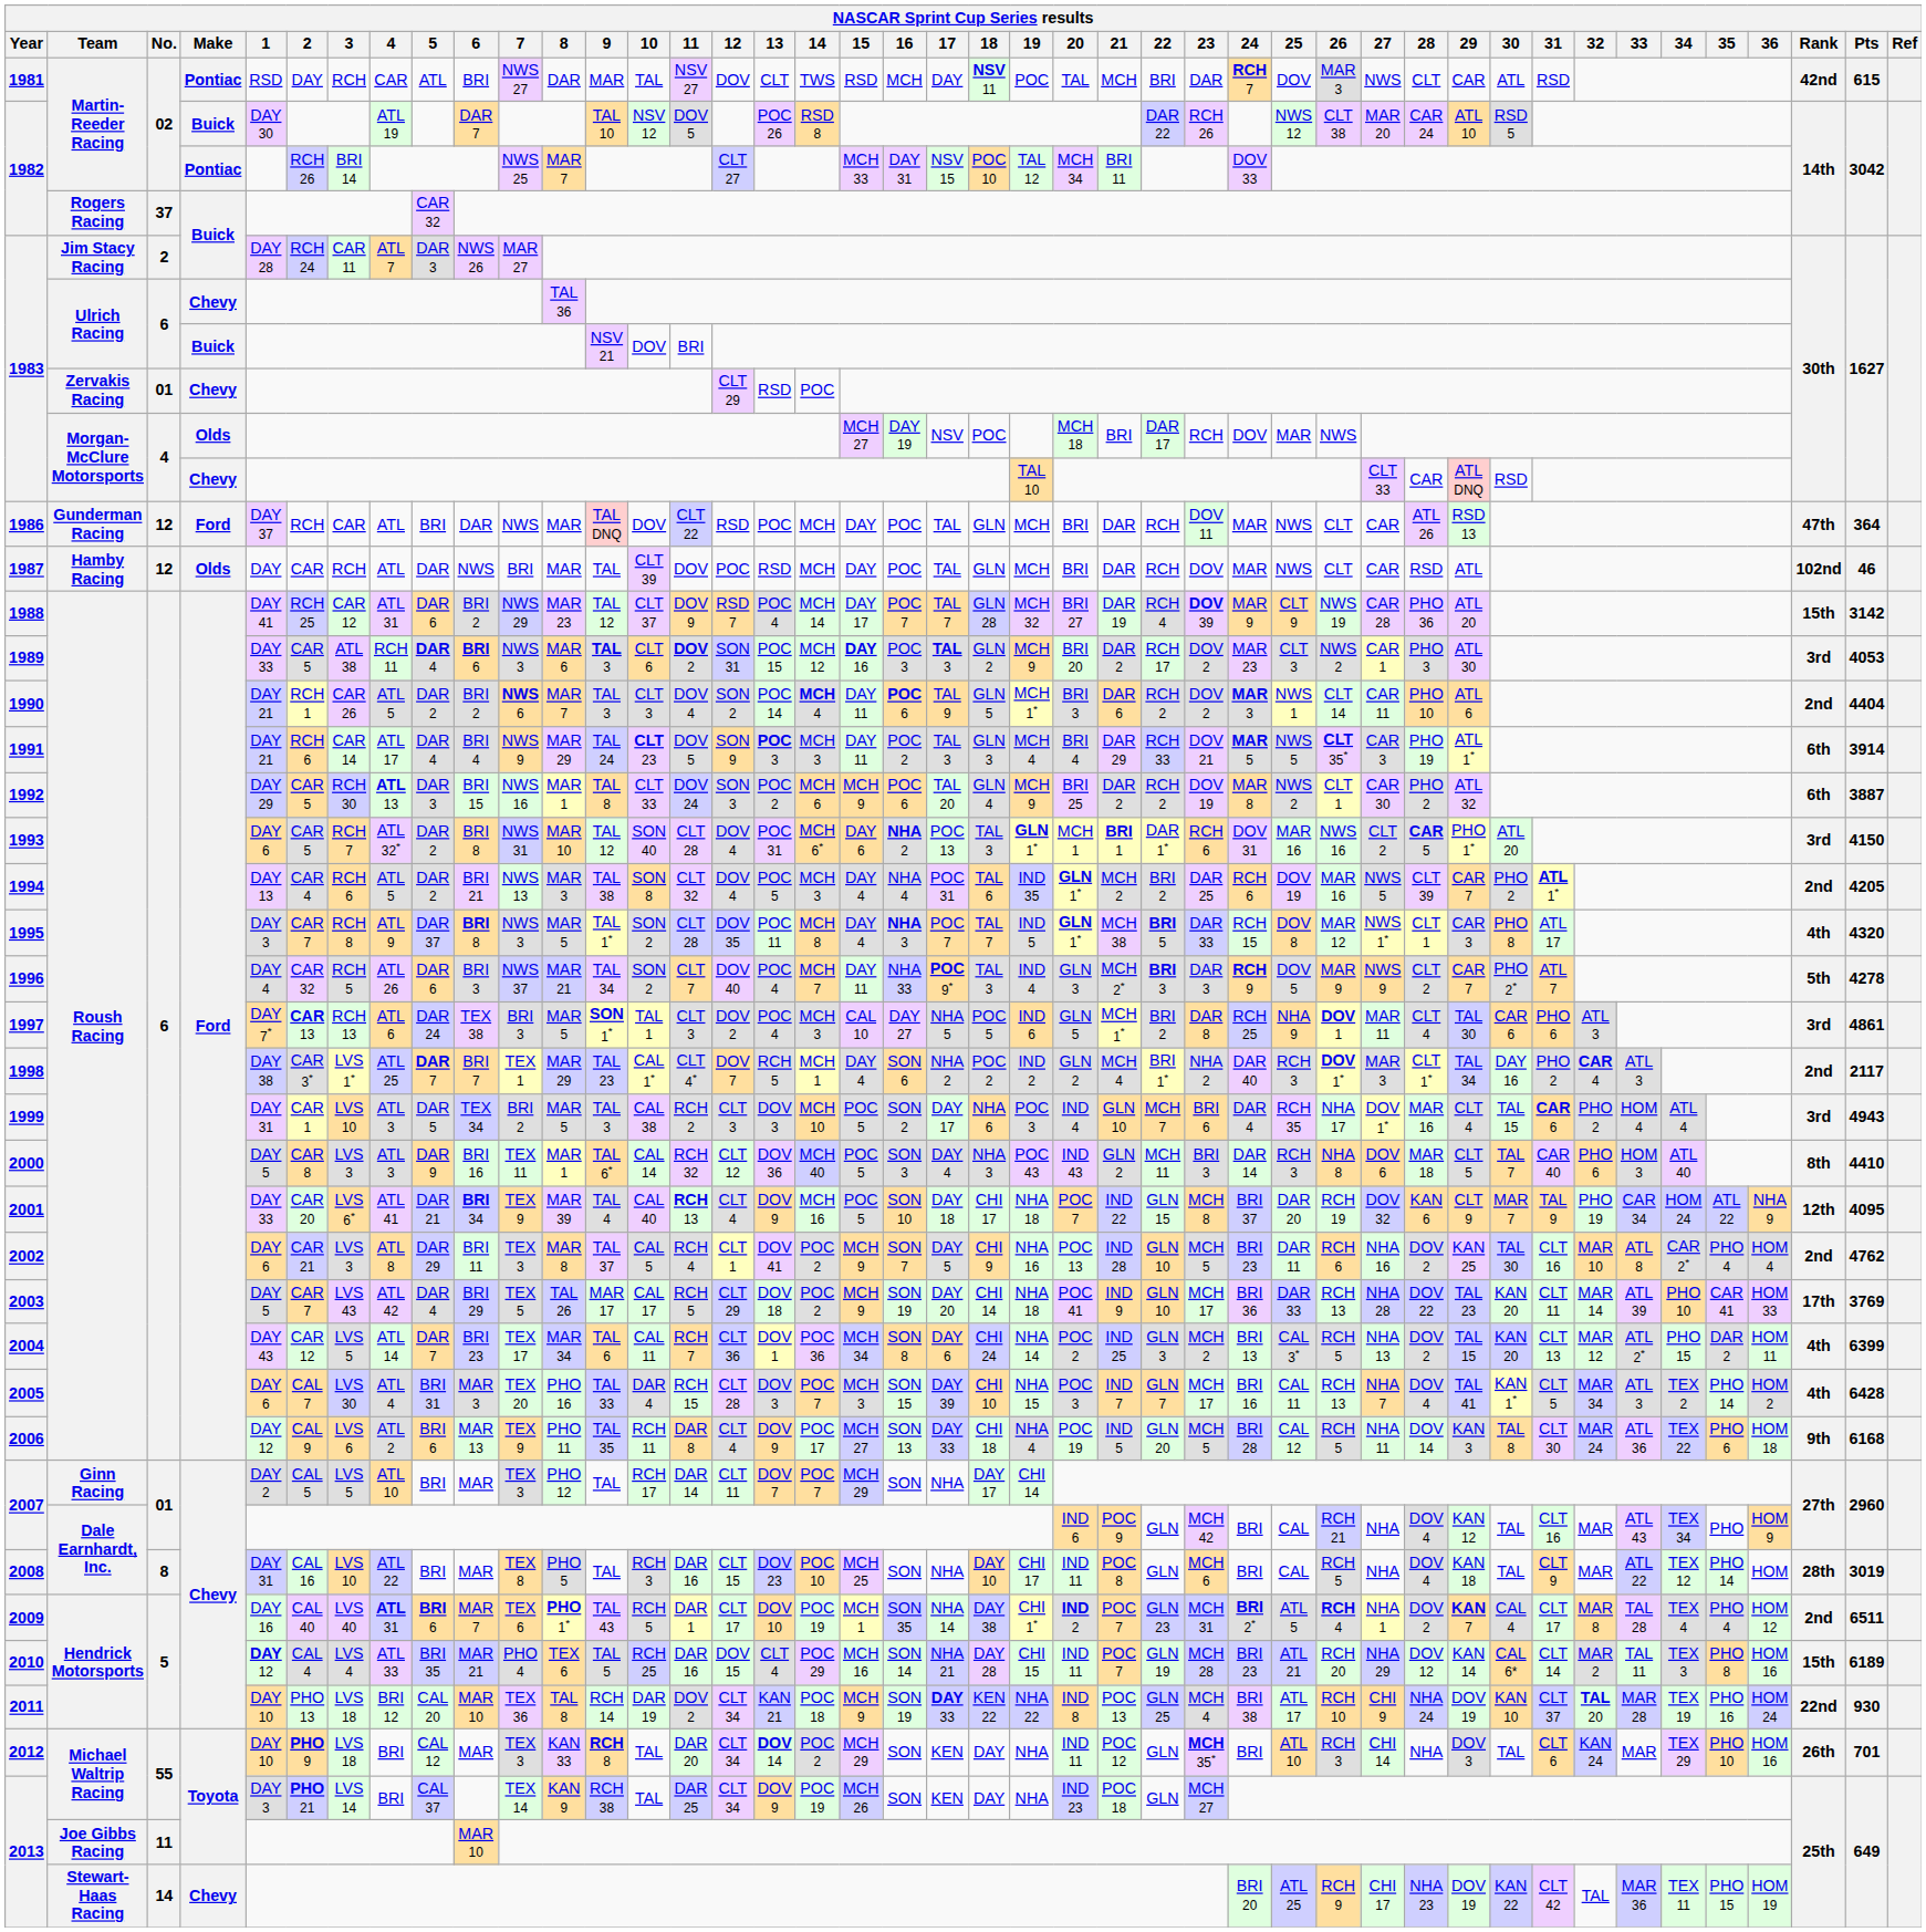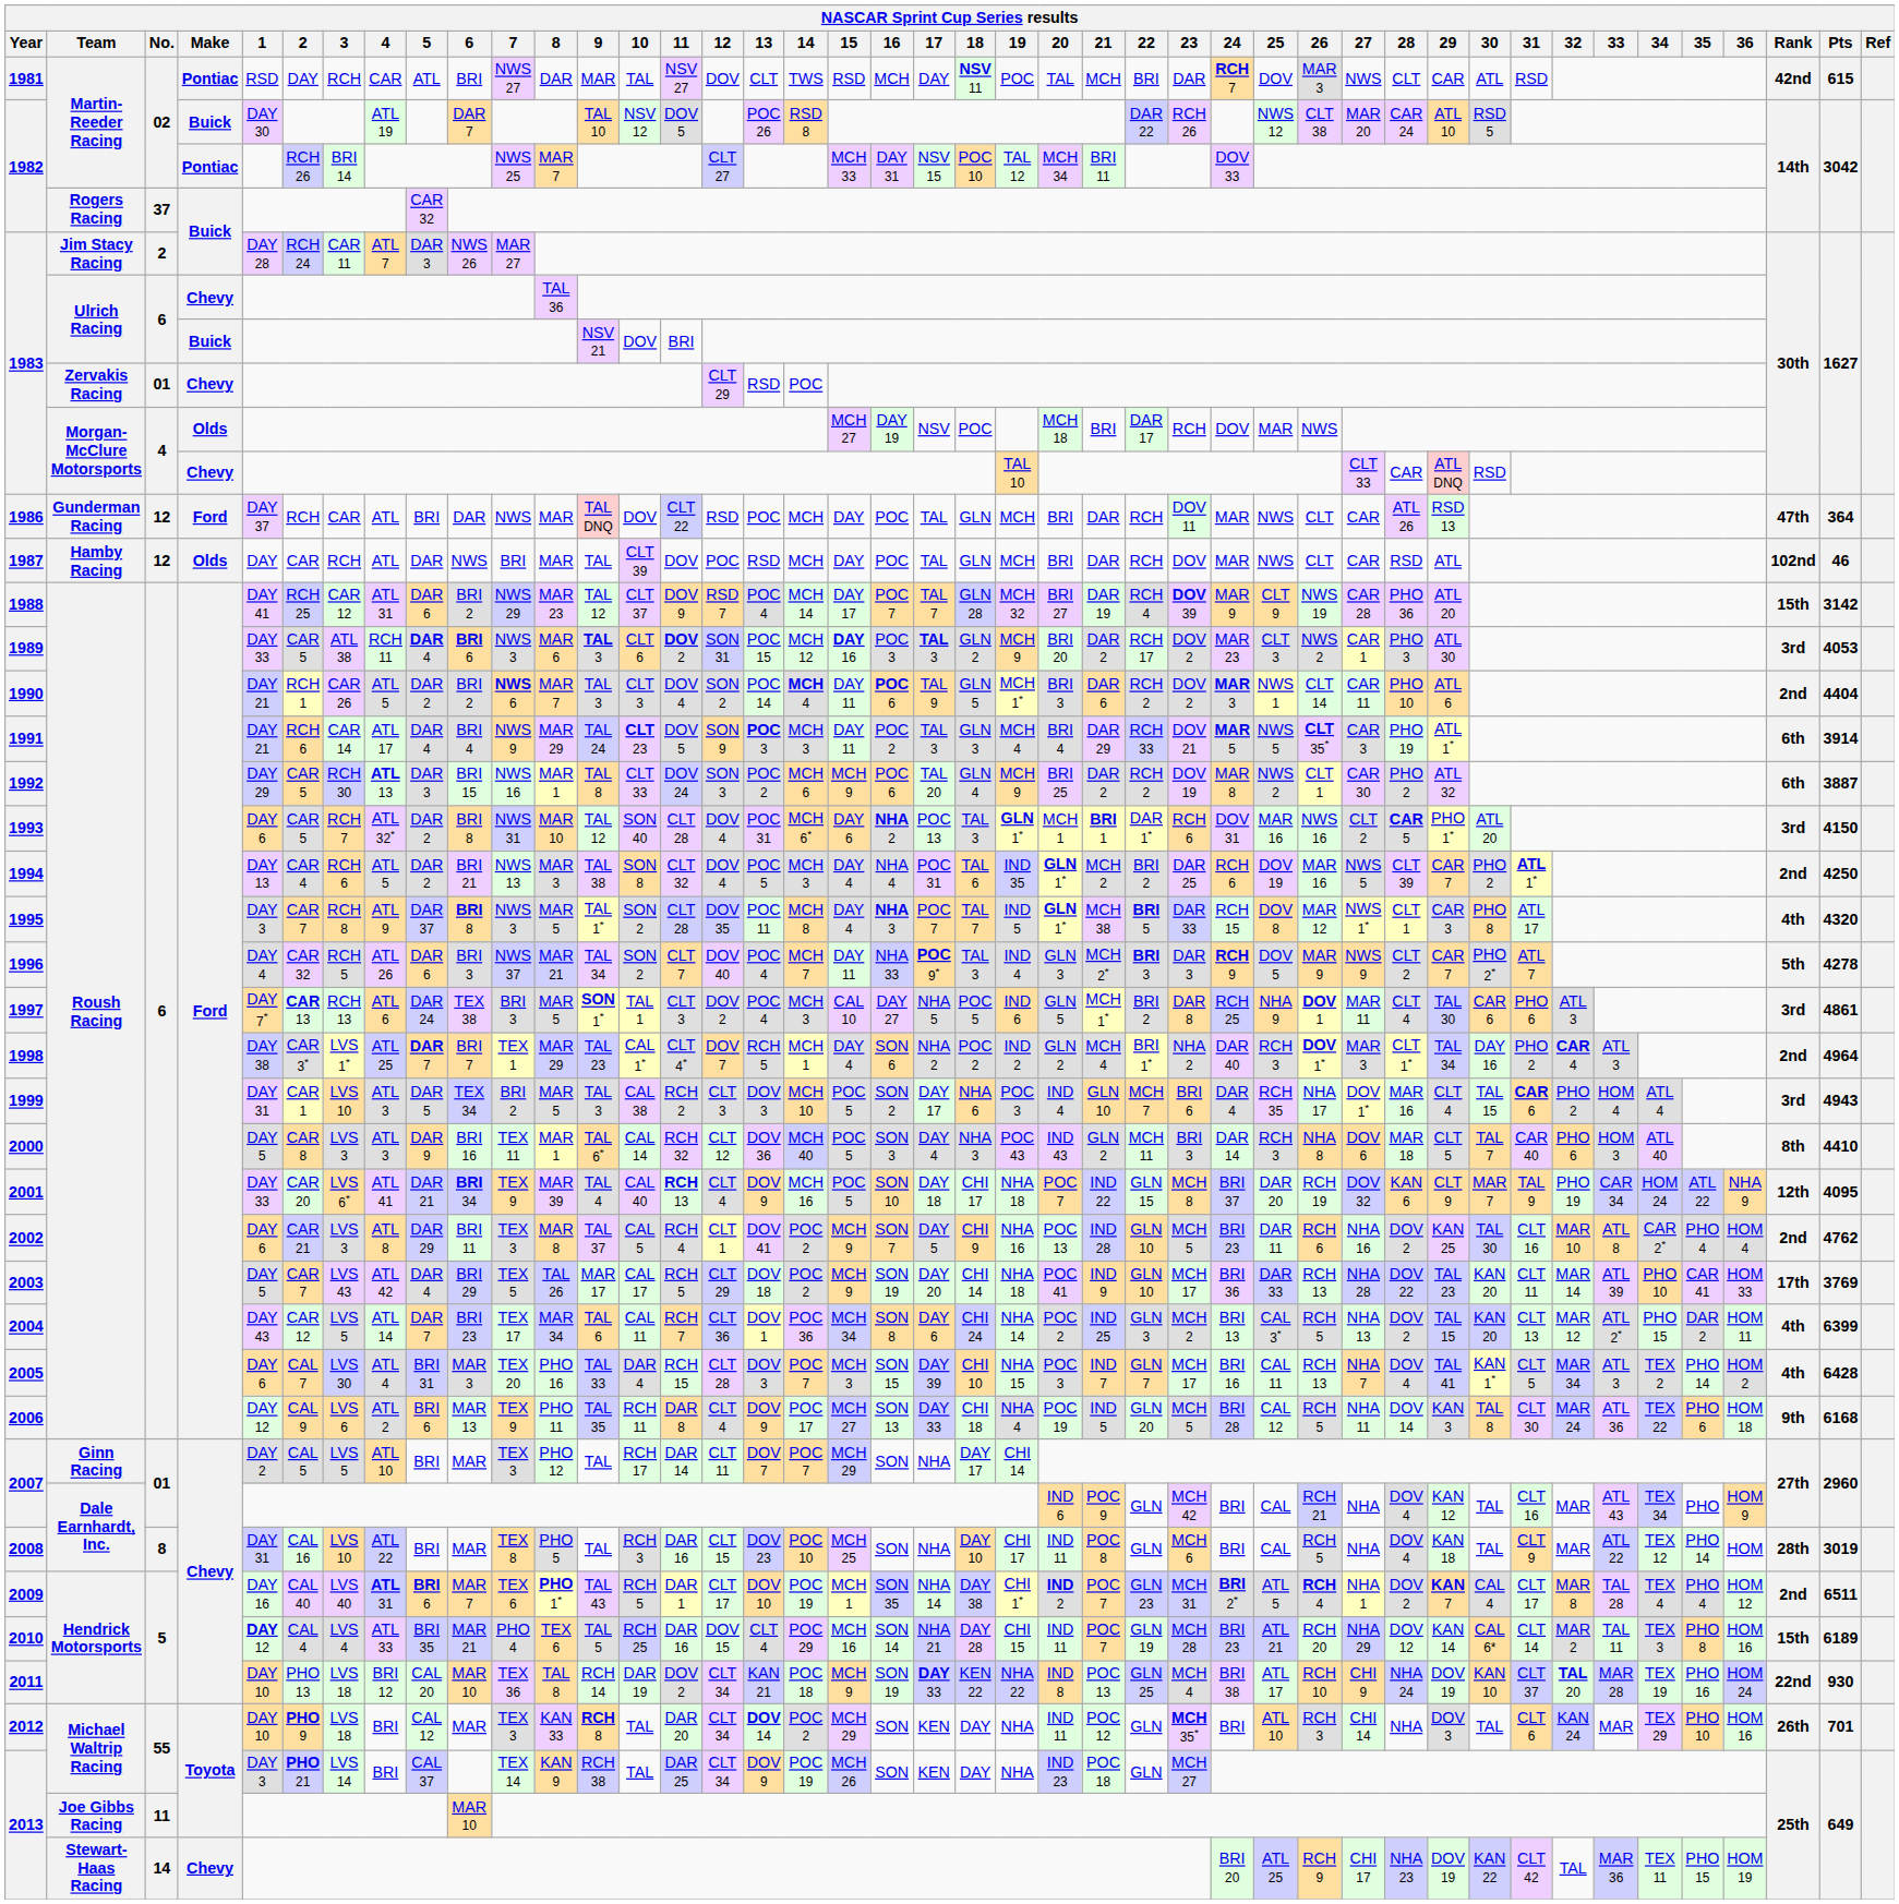1994 | Pts: 4205 -> 4250
1998 | Pts: 2117 -> 4964
